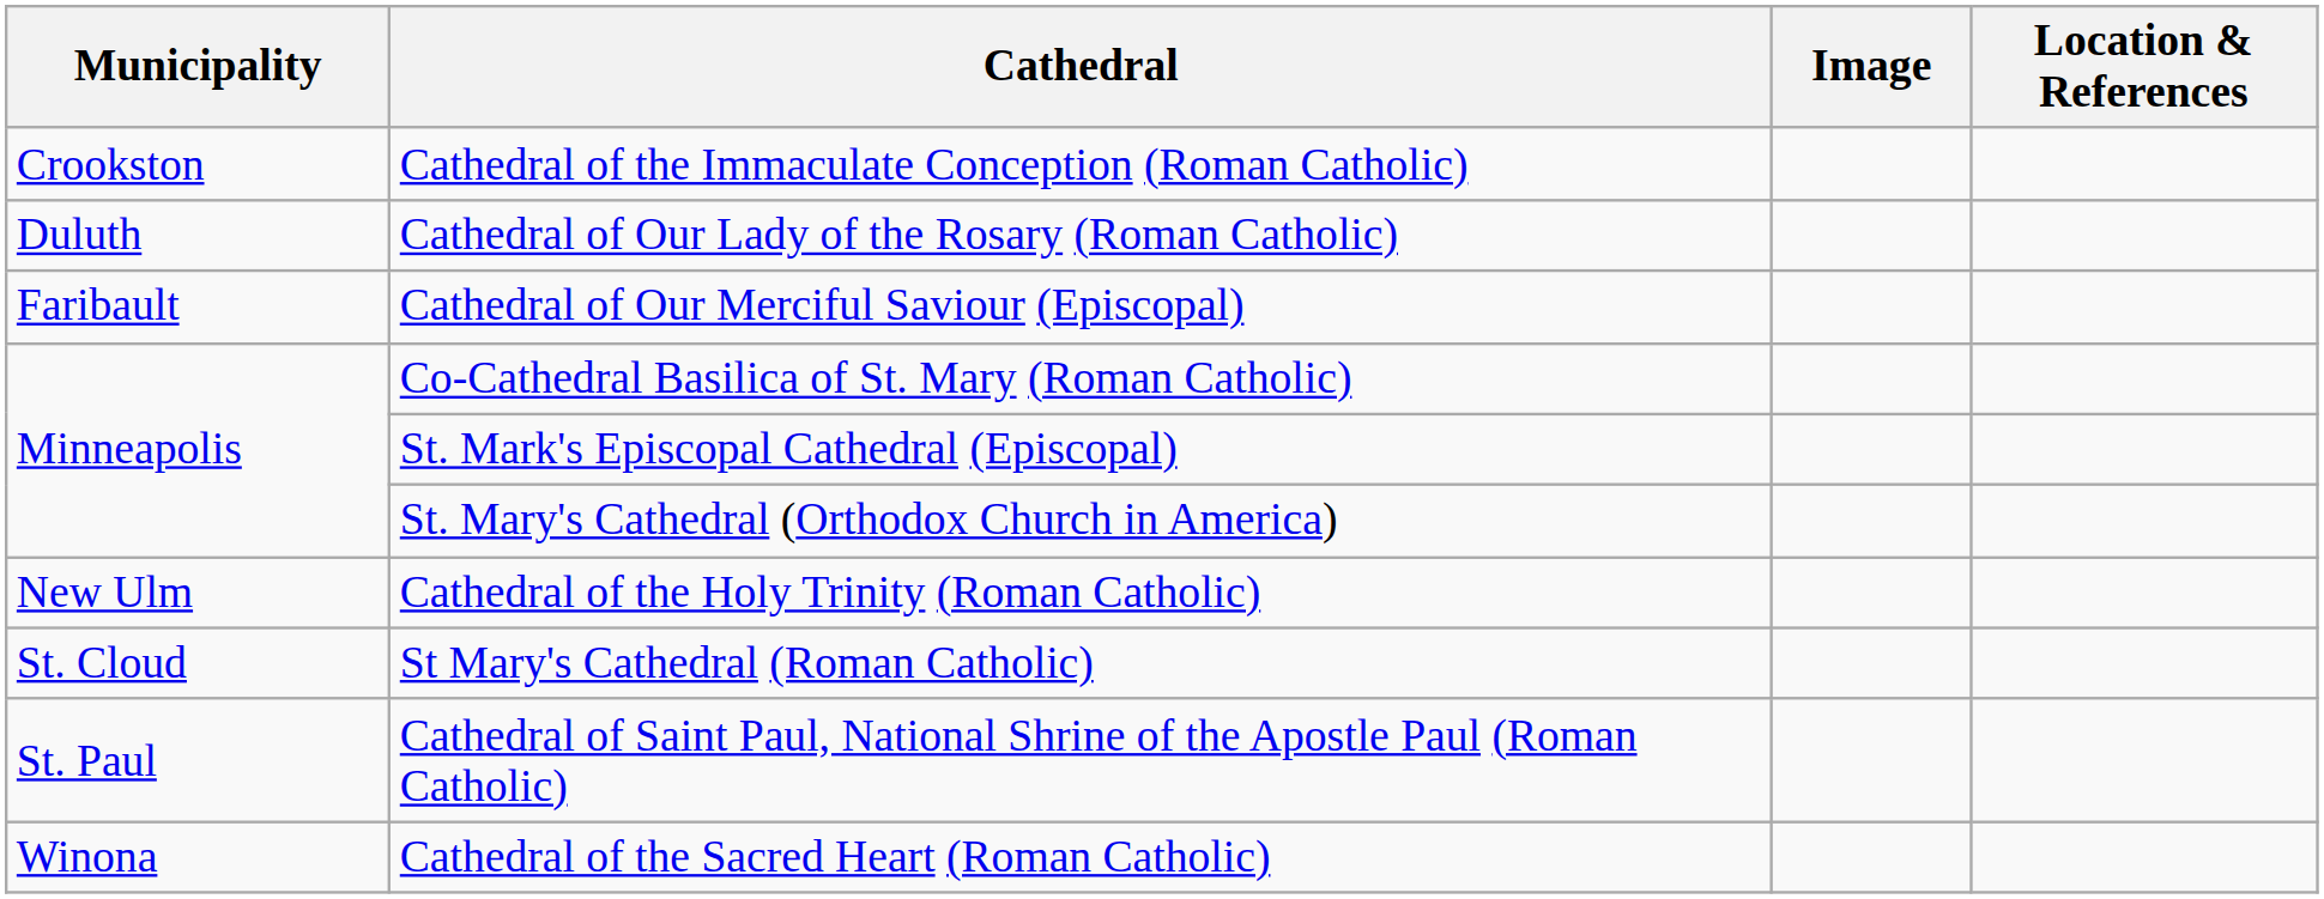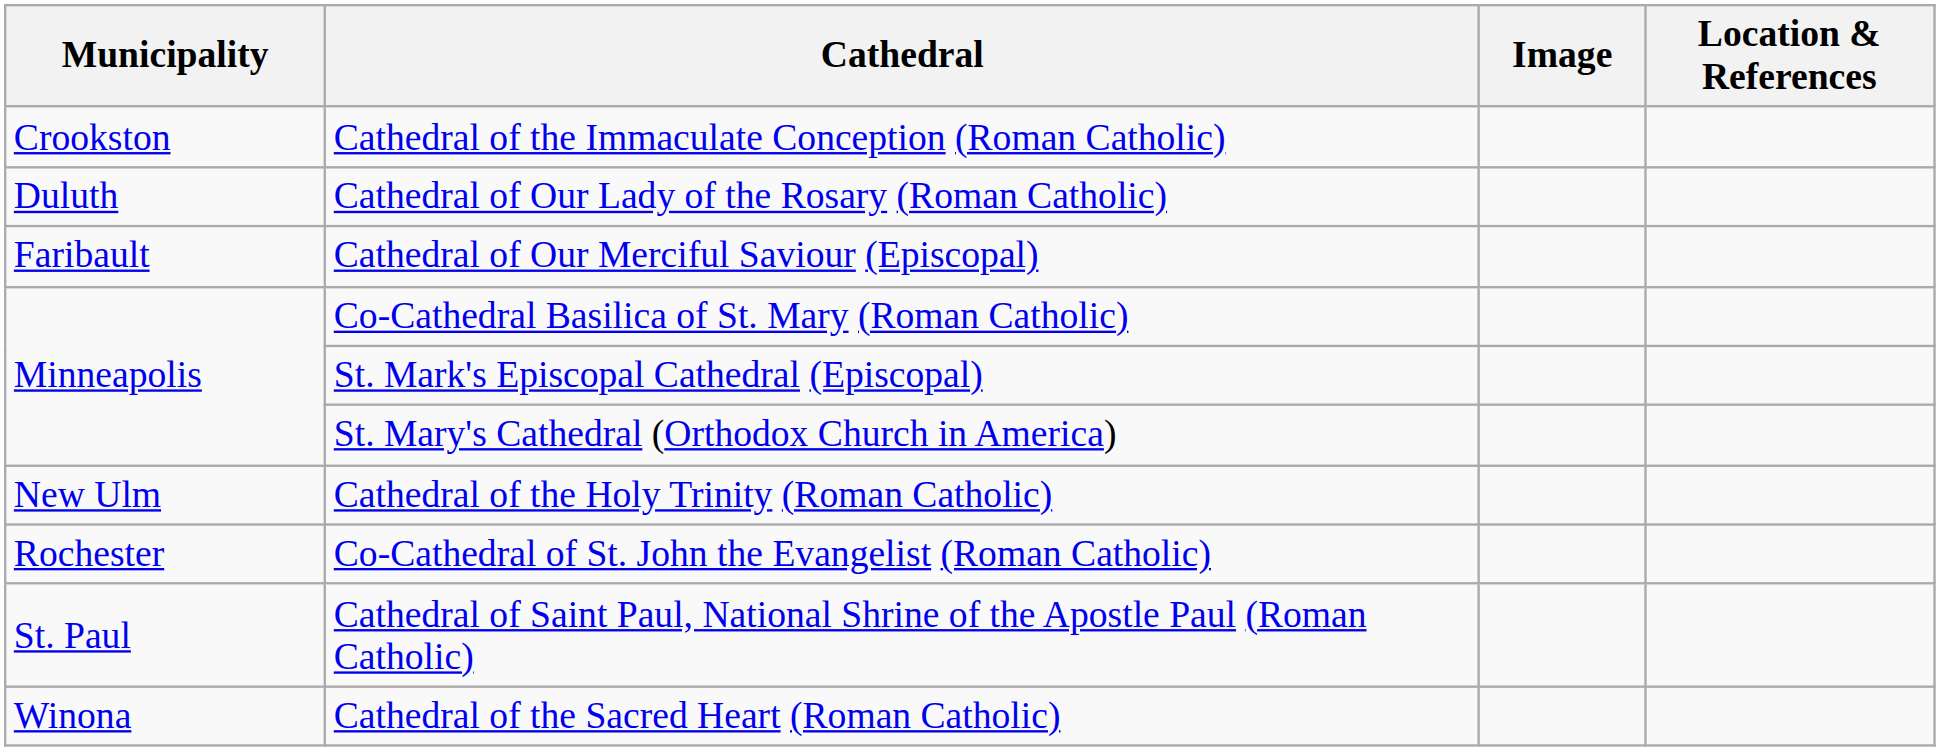+ row: Rochester | Co-Cathedral of St. John the Evangelist (Roman Catholic)
- row: St. Cloud | St Mary's Cathedral (Roman Catholic)
